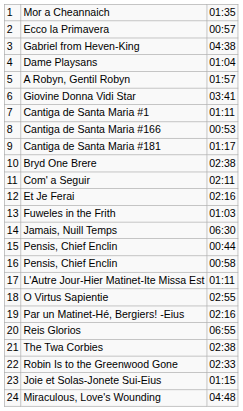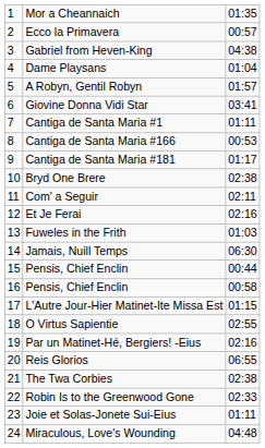L'Autre Jour-Hier Matinet-Ite Missa Est | column 3: 01:11 -> 01:15
Joie et Solas-Jonete Sui-Eius | column 3: 01:15 -> 01:11
